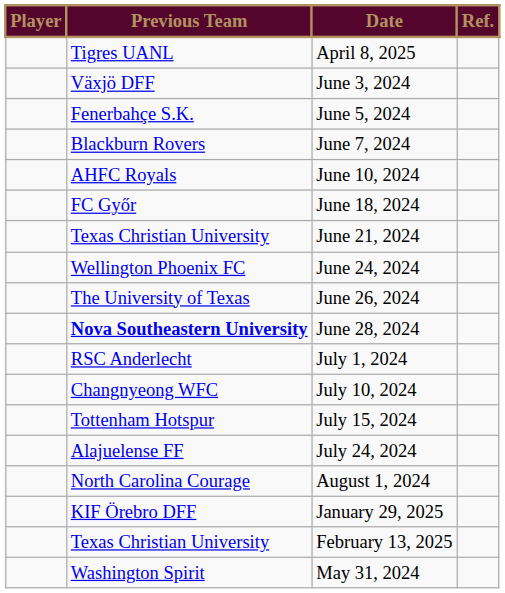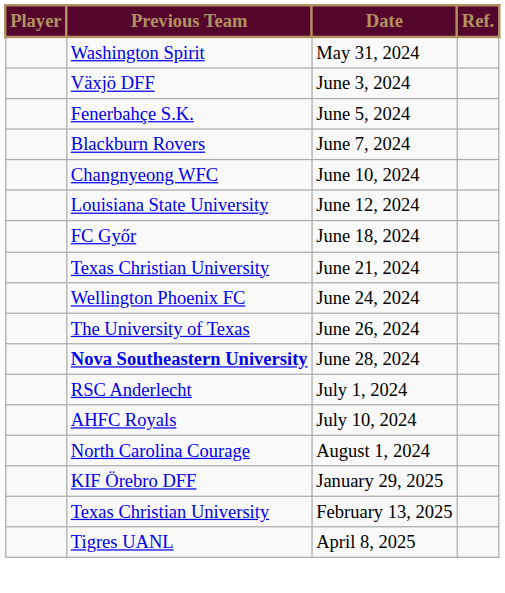rows swapped: May 31, 2024 <-> April 8, 2025
June 10, 2024 | Previous Team: AHFC Royals -> Changnyeong WFC
+ row: Louisiana State University | June 12, 2024
July 10, 2024 | Previous Team: Changnyeong WFC -> AHFC Royals
- row: Tottenham Hotspur | July 15, 2024
- row: Alajuelense FF | July 24, 2024
